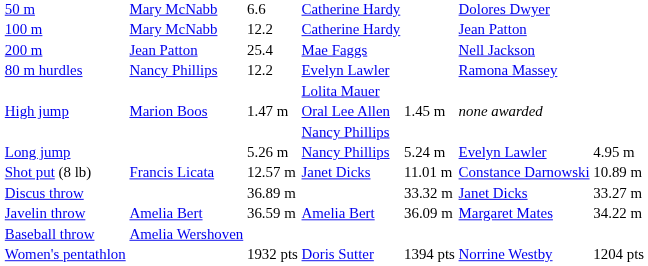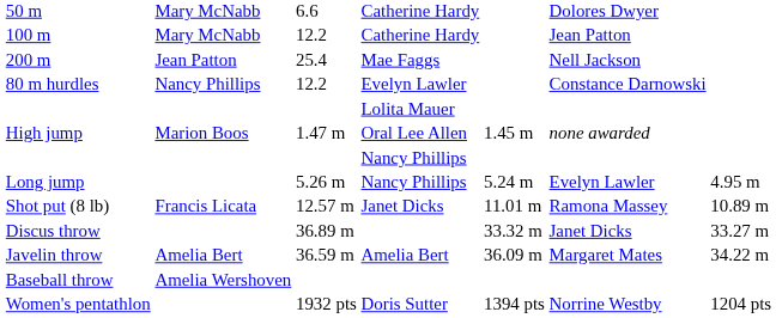80 m hurdles | column 6: Ramona Massey -> Constance Darnowski
Shot put (8 lb) | column 6: Constance Darnowski -> Ramona Massey
